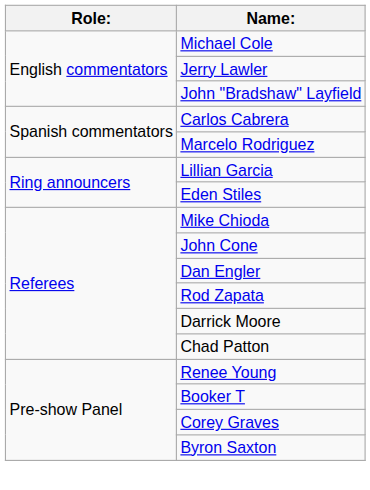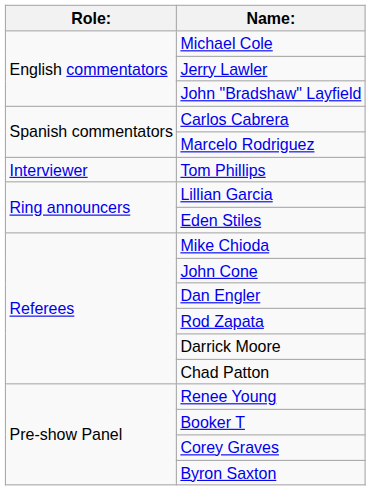+ row: Interviewer | Tom Phillips
